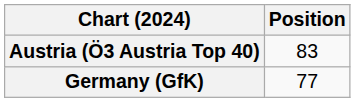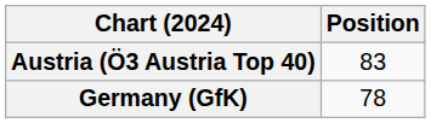Germany (GfK) | Position: 77 -> 78
